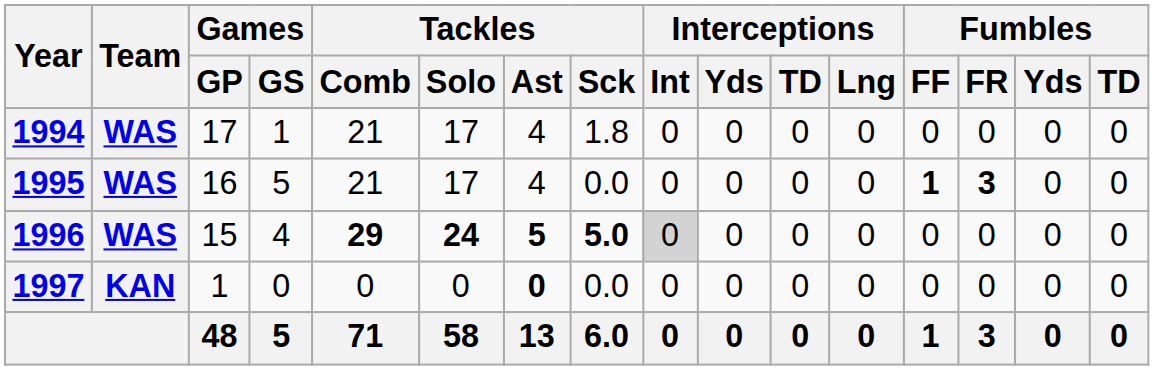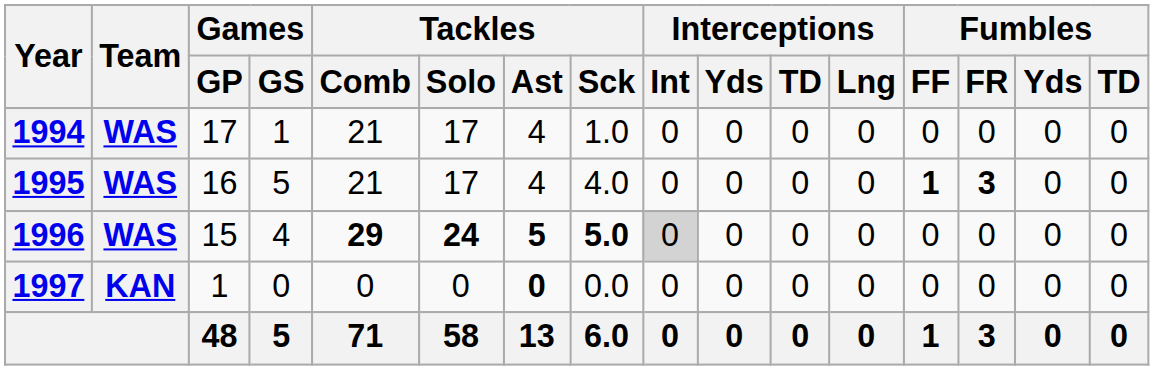1994 | Tackles / Sck: 1.8 -> 1.0
1995 | Tackles / Sck: 0.0 -> 4.0
